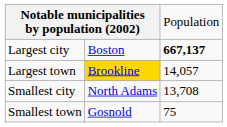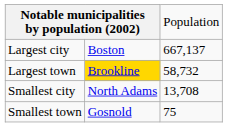Largest city | column 3: bold -> normal
Largest town | column 3: 14,057 -> 58,732
